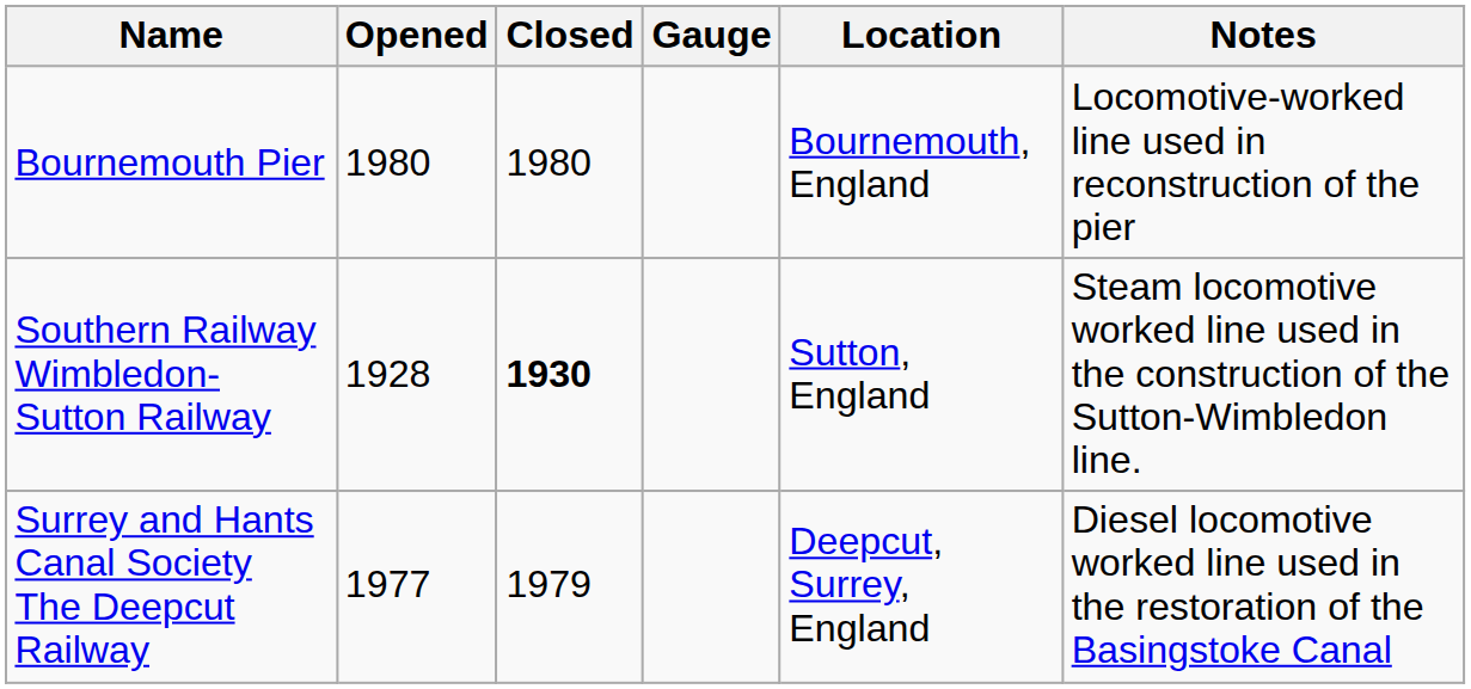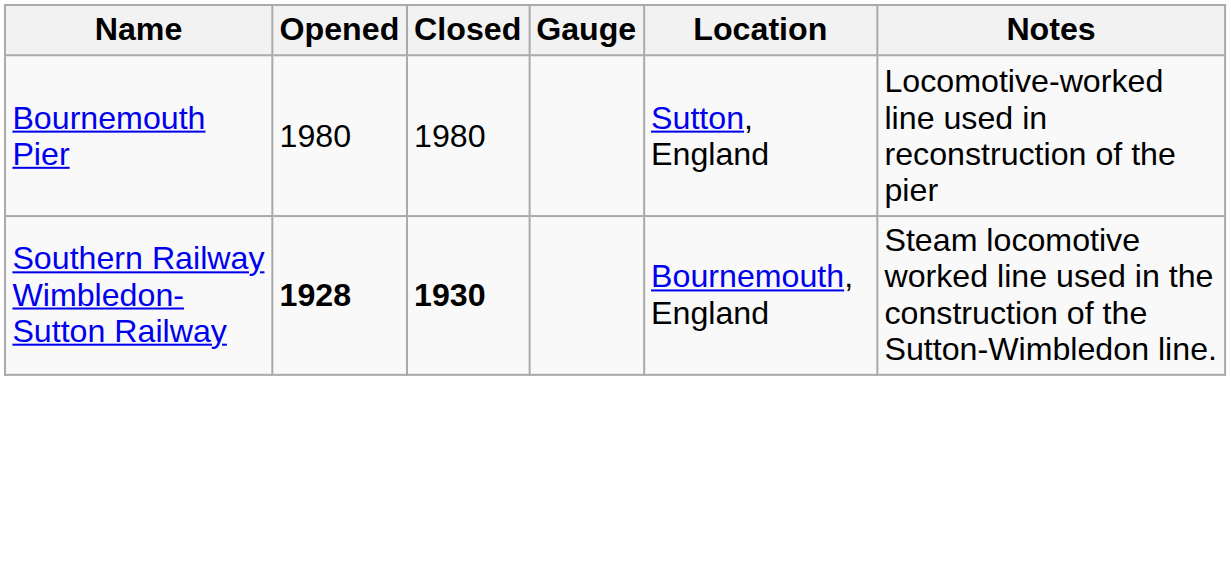Bournemouth Pier | Location: Bournemouth, England -> Sutton, England
Southern Railway Wimbledon-Sutton Railway | Opened: normal -> bold
Southern Railway Wimbledon-Sutton Railway | Location: Sutton, England -> Bournemouth, England
- row: Surrey and Hants Canal Society The Deepcut Railway | 1977 | 1979 | Deepcut, Surrey, England | Diesel locomotive worked line used in the restoration of the Basingstoke Canal
